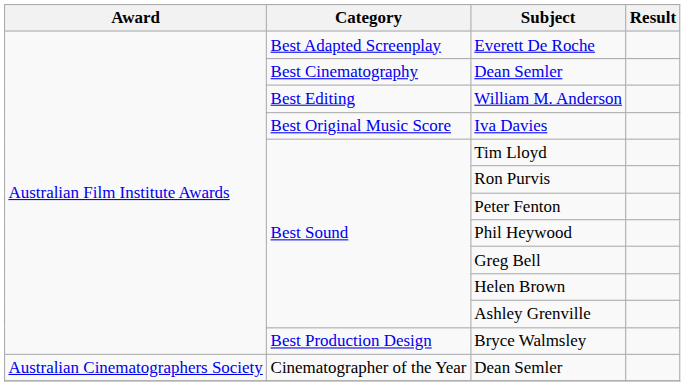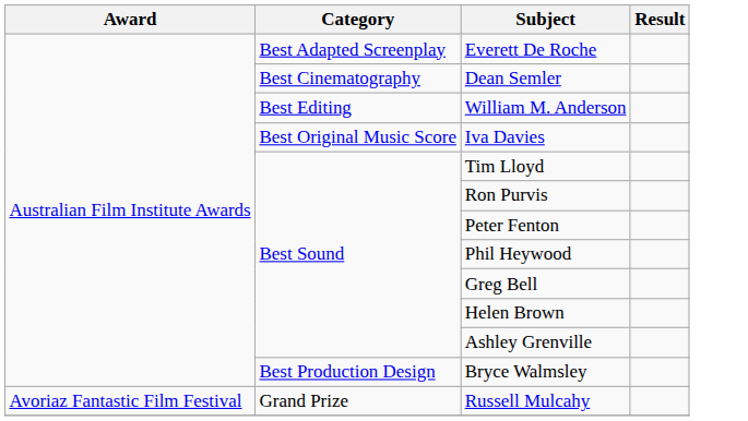- row: Australian Cinematographers Society | Cinematographer of the Year | Dean Semler
+ row: Avoriaz Fantastic Film Festival | Grand Prize | Russell Mulcahy
